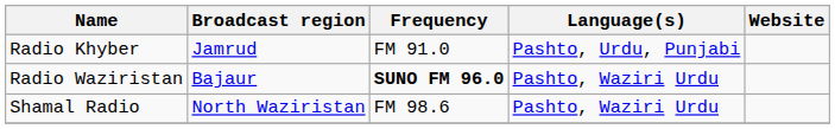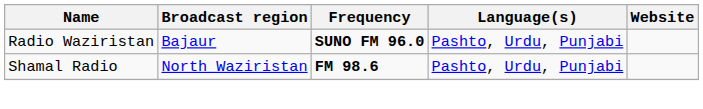- row: Radio Khyber | Jamrud | FM 91.0 | Pashto, Urdu, Punjabi
Radio Waziristan | Language(s): Pashto, Waziri Urdu -> Pashto, Urdu, Punjabi
Shamal Radio | Frequency: normal -> bold
Shamal Radio | Language(s): Pashto, Waziri Urdu -> Pashto, Urdu, Punjabi
